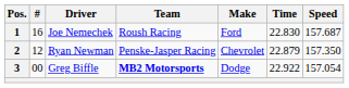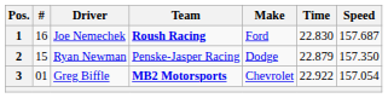1 | Team: normal -> bold
2 | #: 12 -> 15
2 | Make: Chevrolet -> Dodge
3 | #: 00 -> 01
3 | Make: Dodge -> Chevrolet
